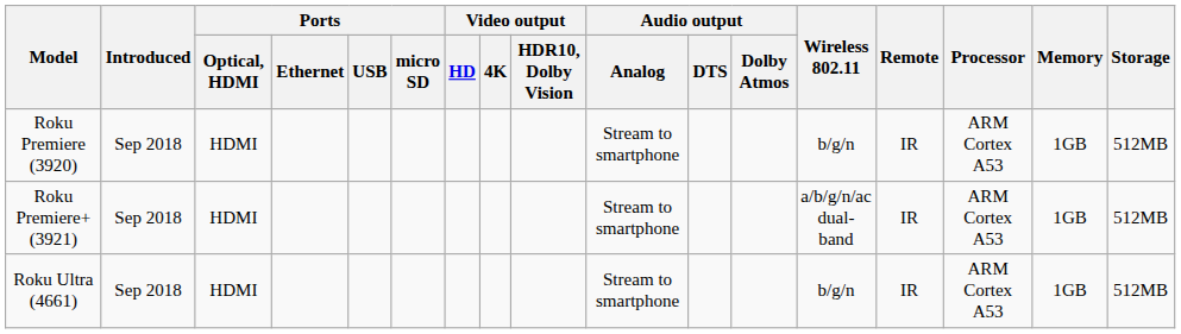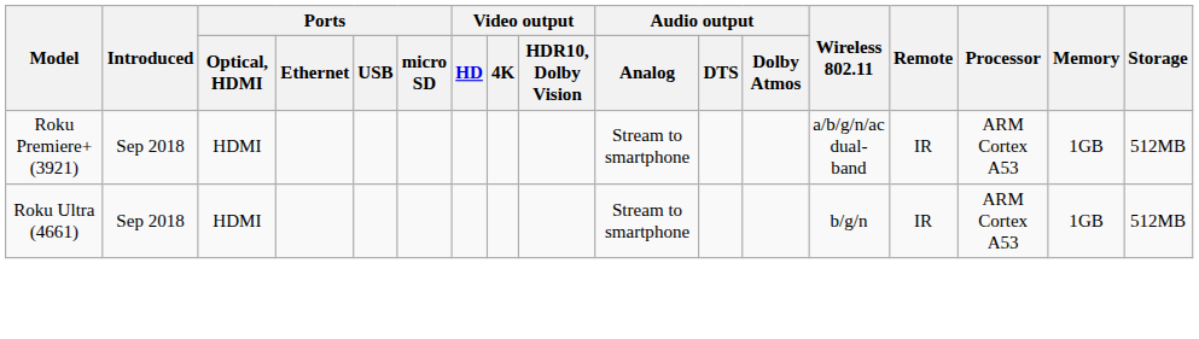- row: Roku Premiere (3920) | Sep 2018 | HDMI | Stream to smartphone | b/g/n | IR | ARM Cortex A53 | 1GB | 512MB
